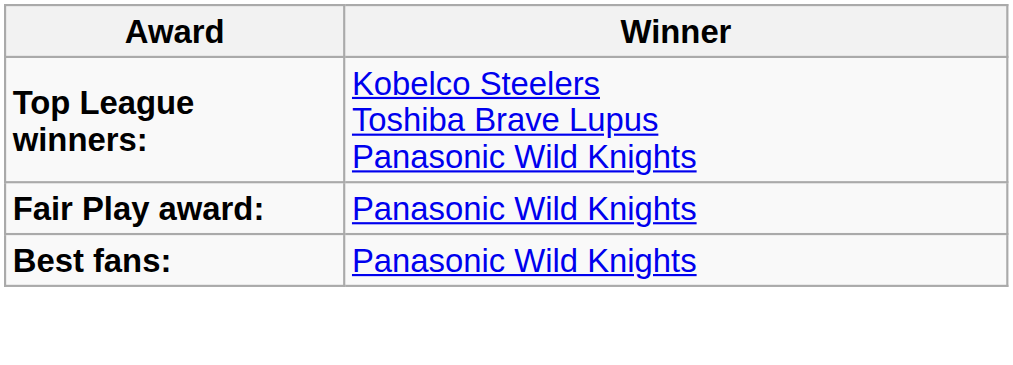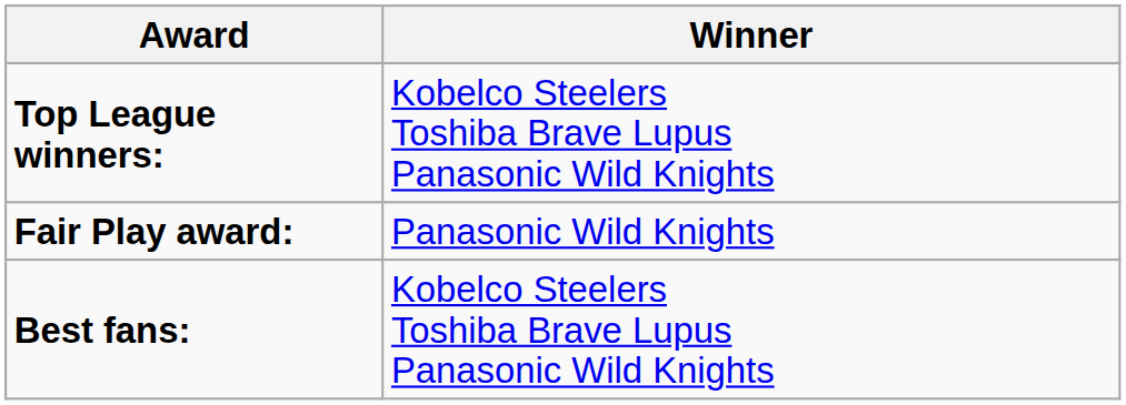Best fans: | Winner: Panasonic Wild Knights -> Kobelco Steelers Toshiba Brave Lupus Panasonic Wild Knights
